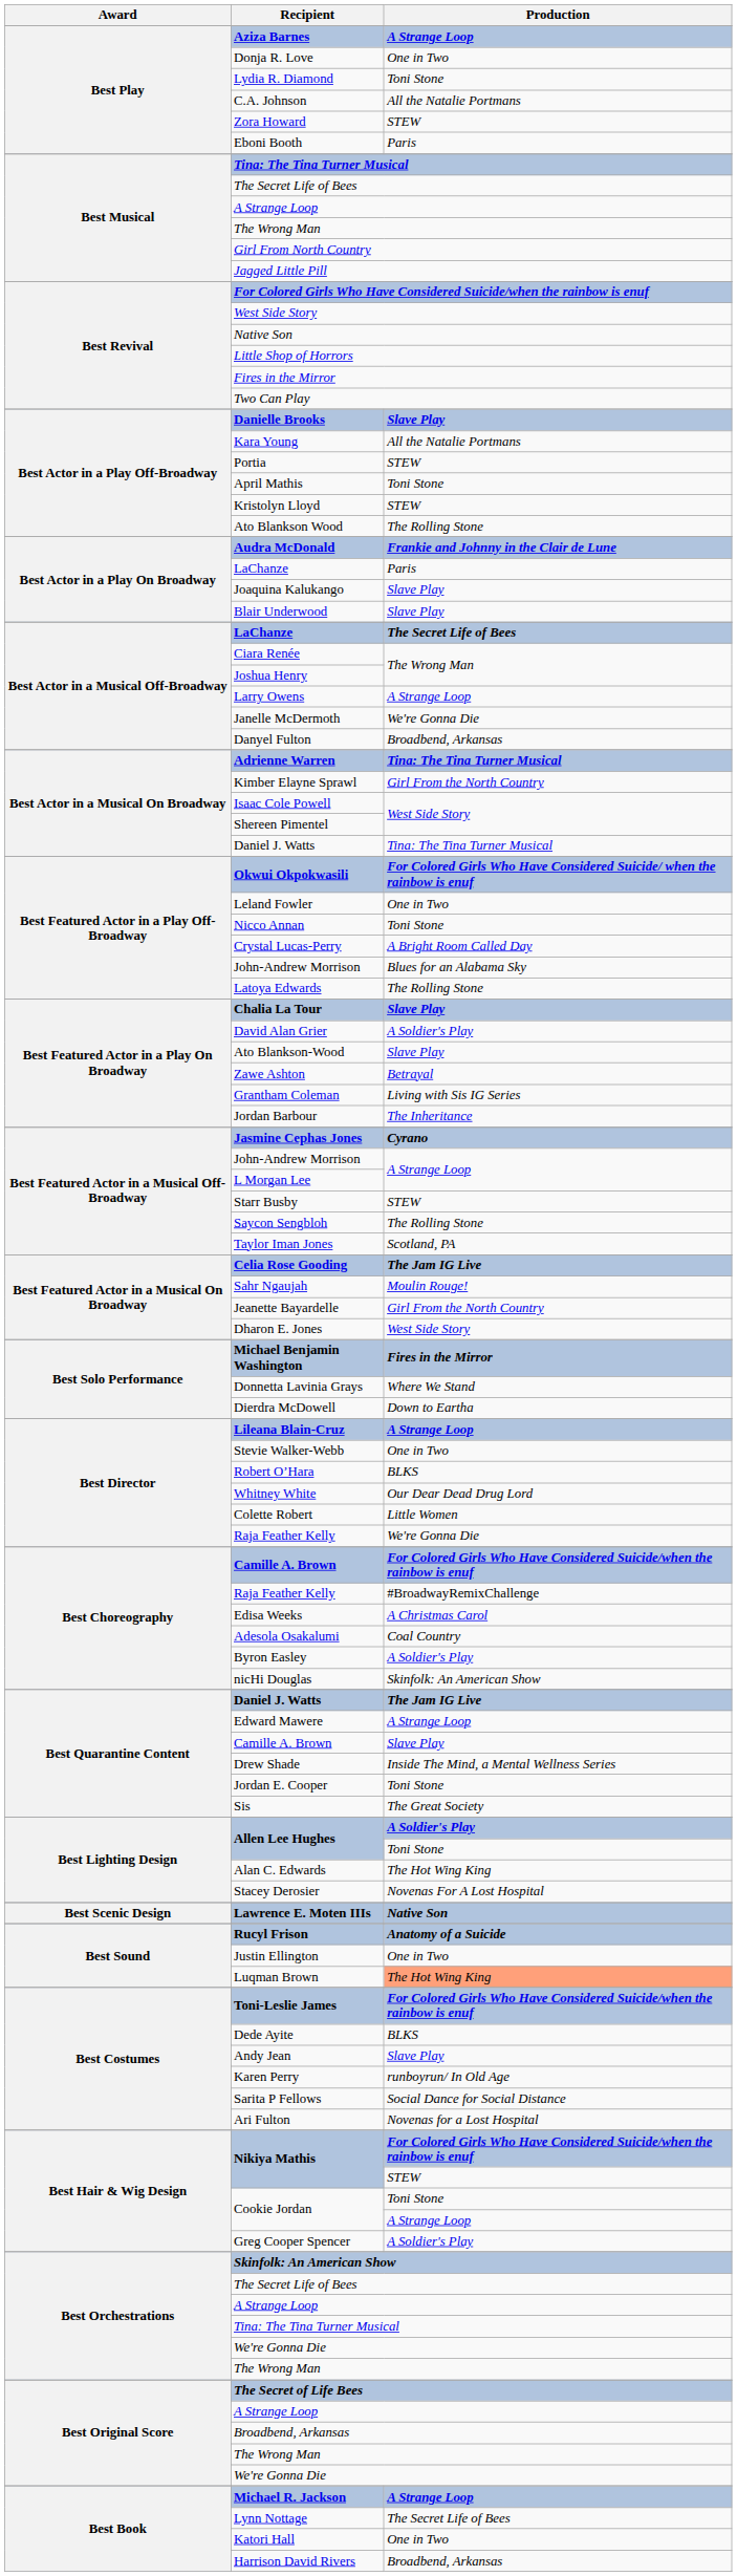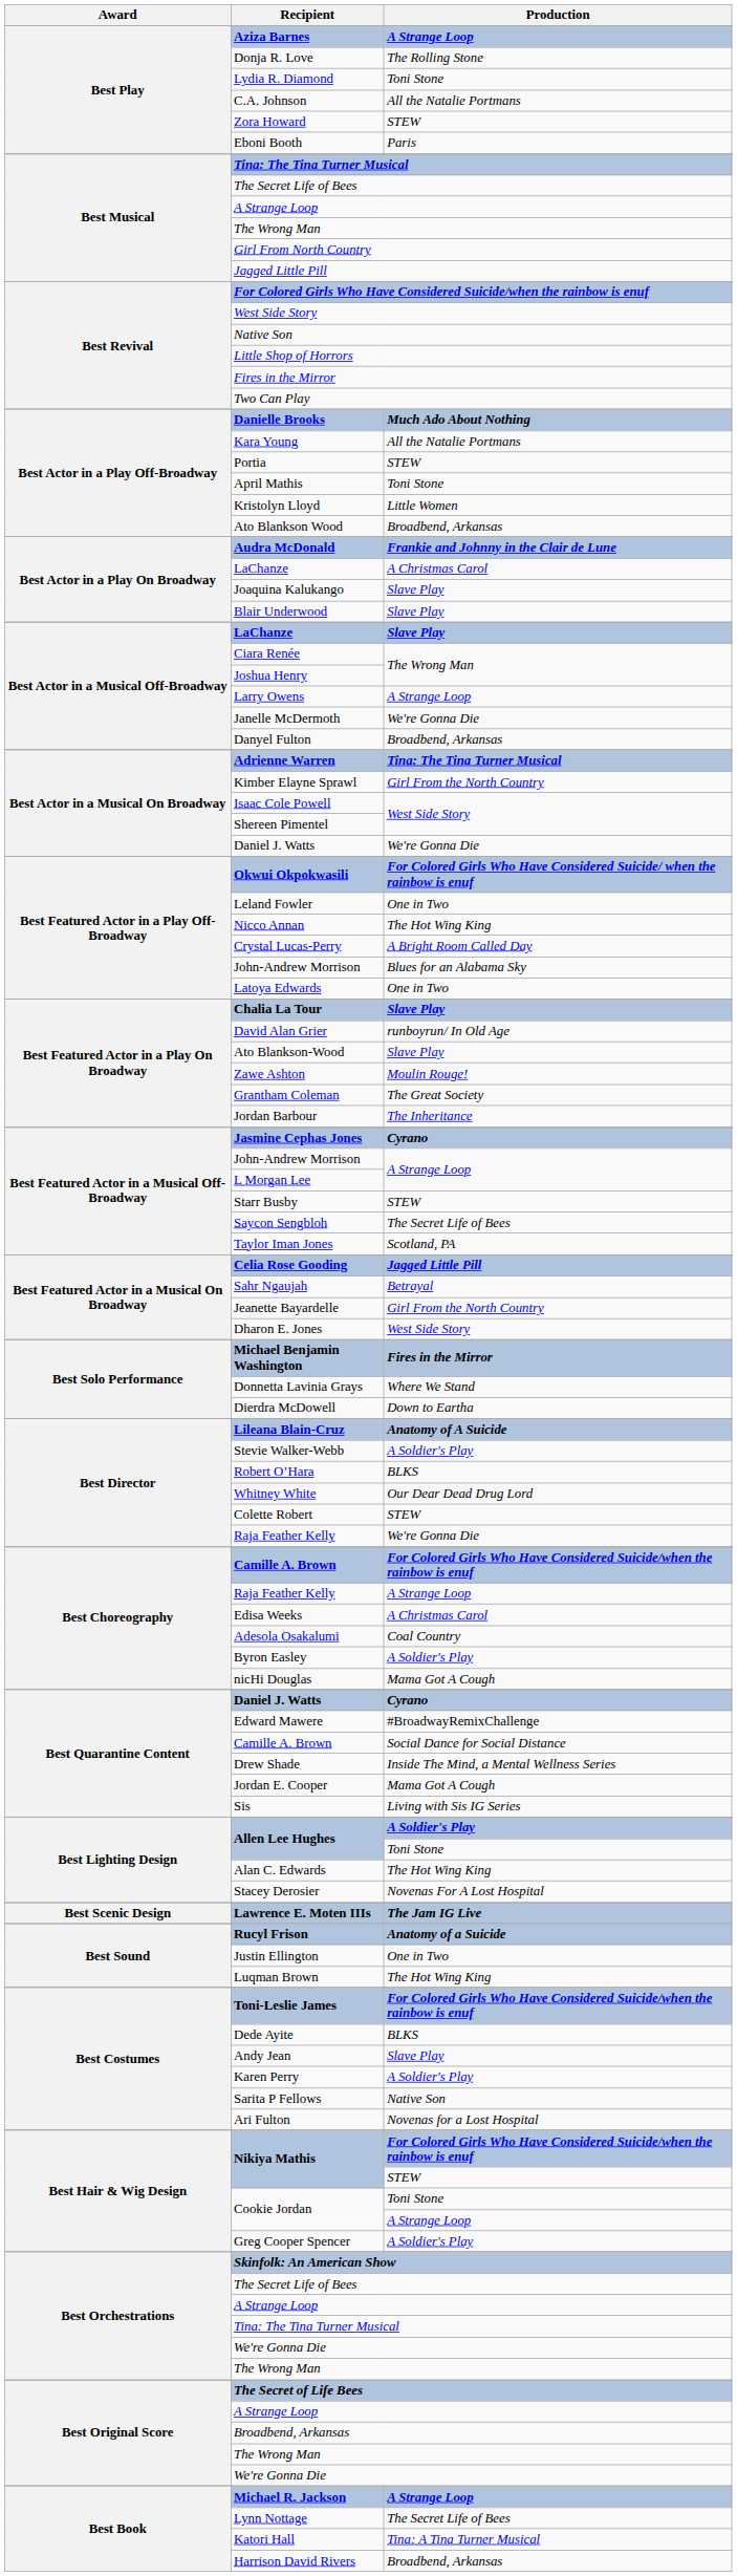Donja R. Love | Production: One in Two -> The Rolling Stone
Danielle Brooks | Production: Slave Play -> Much Ado About Nothing
Kristolyn Lloyd | Production: STEW -> Little Women
Ato Blankson Wood | Production: The Rolling Stone -> Broadbend, Arkansas
Best Actor in a Play On Broadway / LaChanze | Production: Paris -> A Christmas Carol
Best Actor in a Musical Off-Broadway / LaChanze | Production: The Secret Life of Bees -> Slave Play
Best Actor in a Musical On Broadway / Daniel J. Watts | Production: Tina: The Tina Turner Musical -> We're Gonna Die
Nicco Annan | Production: Toni Stone -> The Hot Wing King
Latoya Edwards | Production: The Rolling Stone -> One in Two
David Alan Grier | Production: A Soldier's Play -> runboyrun/ In Old Age
Zawe Ashton | Production: Betrayal -> Moulin Rouge!
Grantham Coleman | Production: Living with Sis IG Series -> The Great Society
Saycon Sengbloh | Production: The Rolling Stone -> The Secret Life of Bees
Celia Rose Gooding | Production: The Jam IG Live -> Jagged Little Pill
Sahr Ngaujah | Production: Moulin Rouge! -> Betrayal
Lileana Blain-Cruz | Production: A Strange Loop -> Anatomy of A Suicide
Stevie Walker-Webb | Production: One in Two -> A Soldier's Play
Colette Robert | Production: Little Women -> STEW
Best Choreography / Raja Feather Kelly | Production: #BroadwayRemixChallenge -> A Strange Loop
nicHi Douglas | Production: Skinfolk: An American Show -> Mama Got A Cough
Best Quarantine Content / Daniel J. Watts | Production: The Jam IG Live -> Cyrano
Edward Mawere | Production: A Strange Loop -> #BroadwayRemixChallenge
Best Quarantine Content / Camille A. Brown | Production: Slave Play -> Social Dance for Social Distance
Jordan E. Cooper | Production: Toni Stone -> Mama Got A Cough
Sis | Production: The Great Society -> Living with Sis IG Series
Lawrence E. Moten IIIs | Production: Native Son -> The Jam IG Live
Luqman Brown | Production: lightsalmon background -> no background
Karen Perry | Production: runboyrun/ In Old Age -> A Soldier's Play
Sarita P Fellows | Production: Social Dance for Social Distance -> Native Son
Katori Hall | Production: One in Two -> Tina: A Tina Turner Musical
